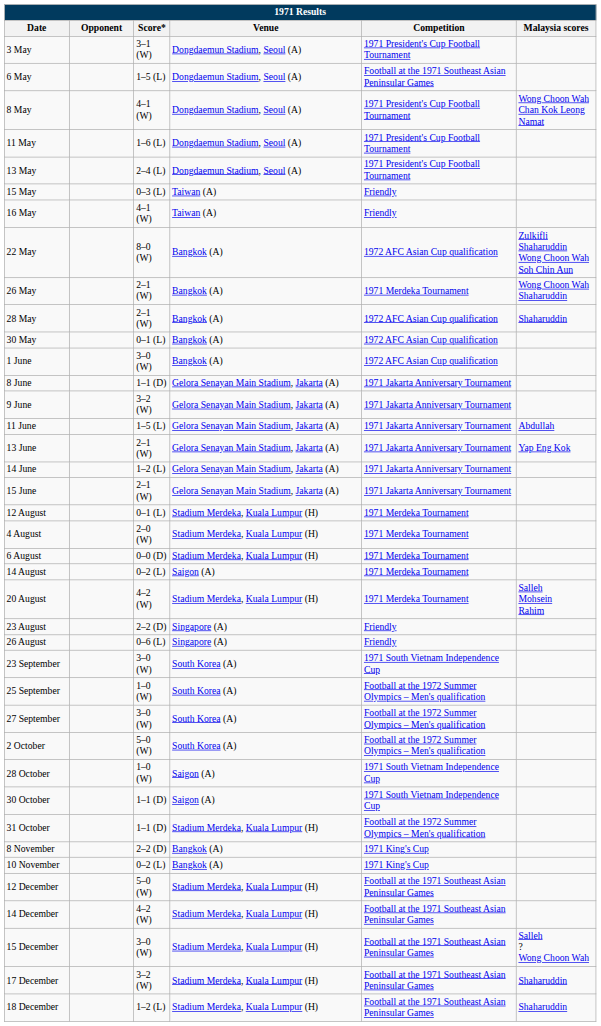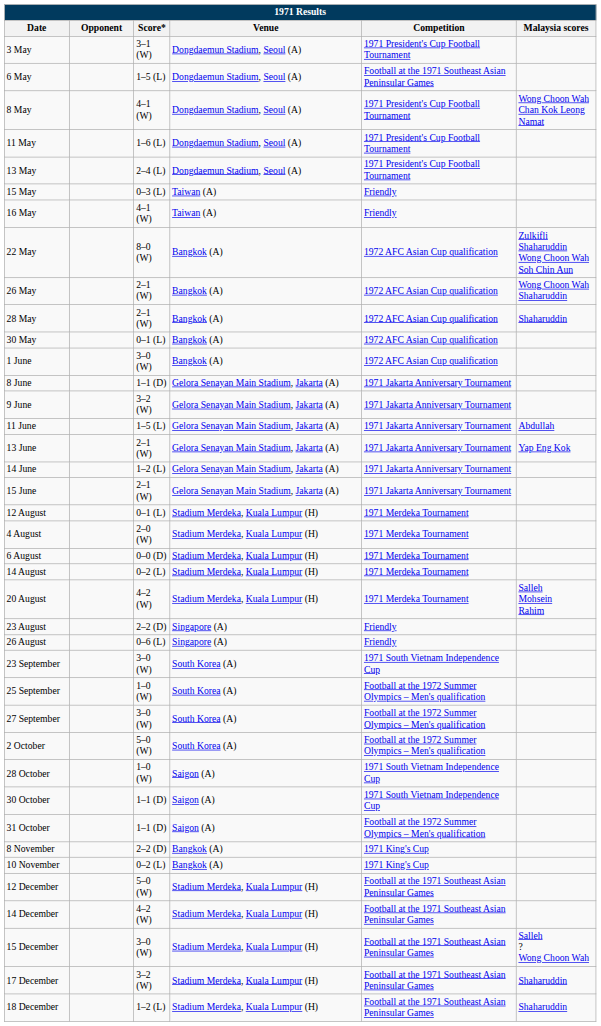26 May | Competition: 1971 Merdeka Tournament -> 1972 AFC Asian Cup qualification
14 August | Venue: Saigon (A) -> Stadium Merdeka, Kuala Lumpur (H)
31 October | Venue: Stadium Merdeka, Kuala Lumpur (H) -> Saigon (A)
